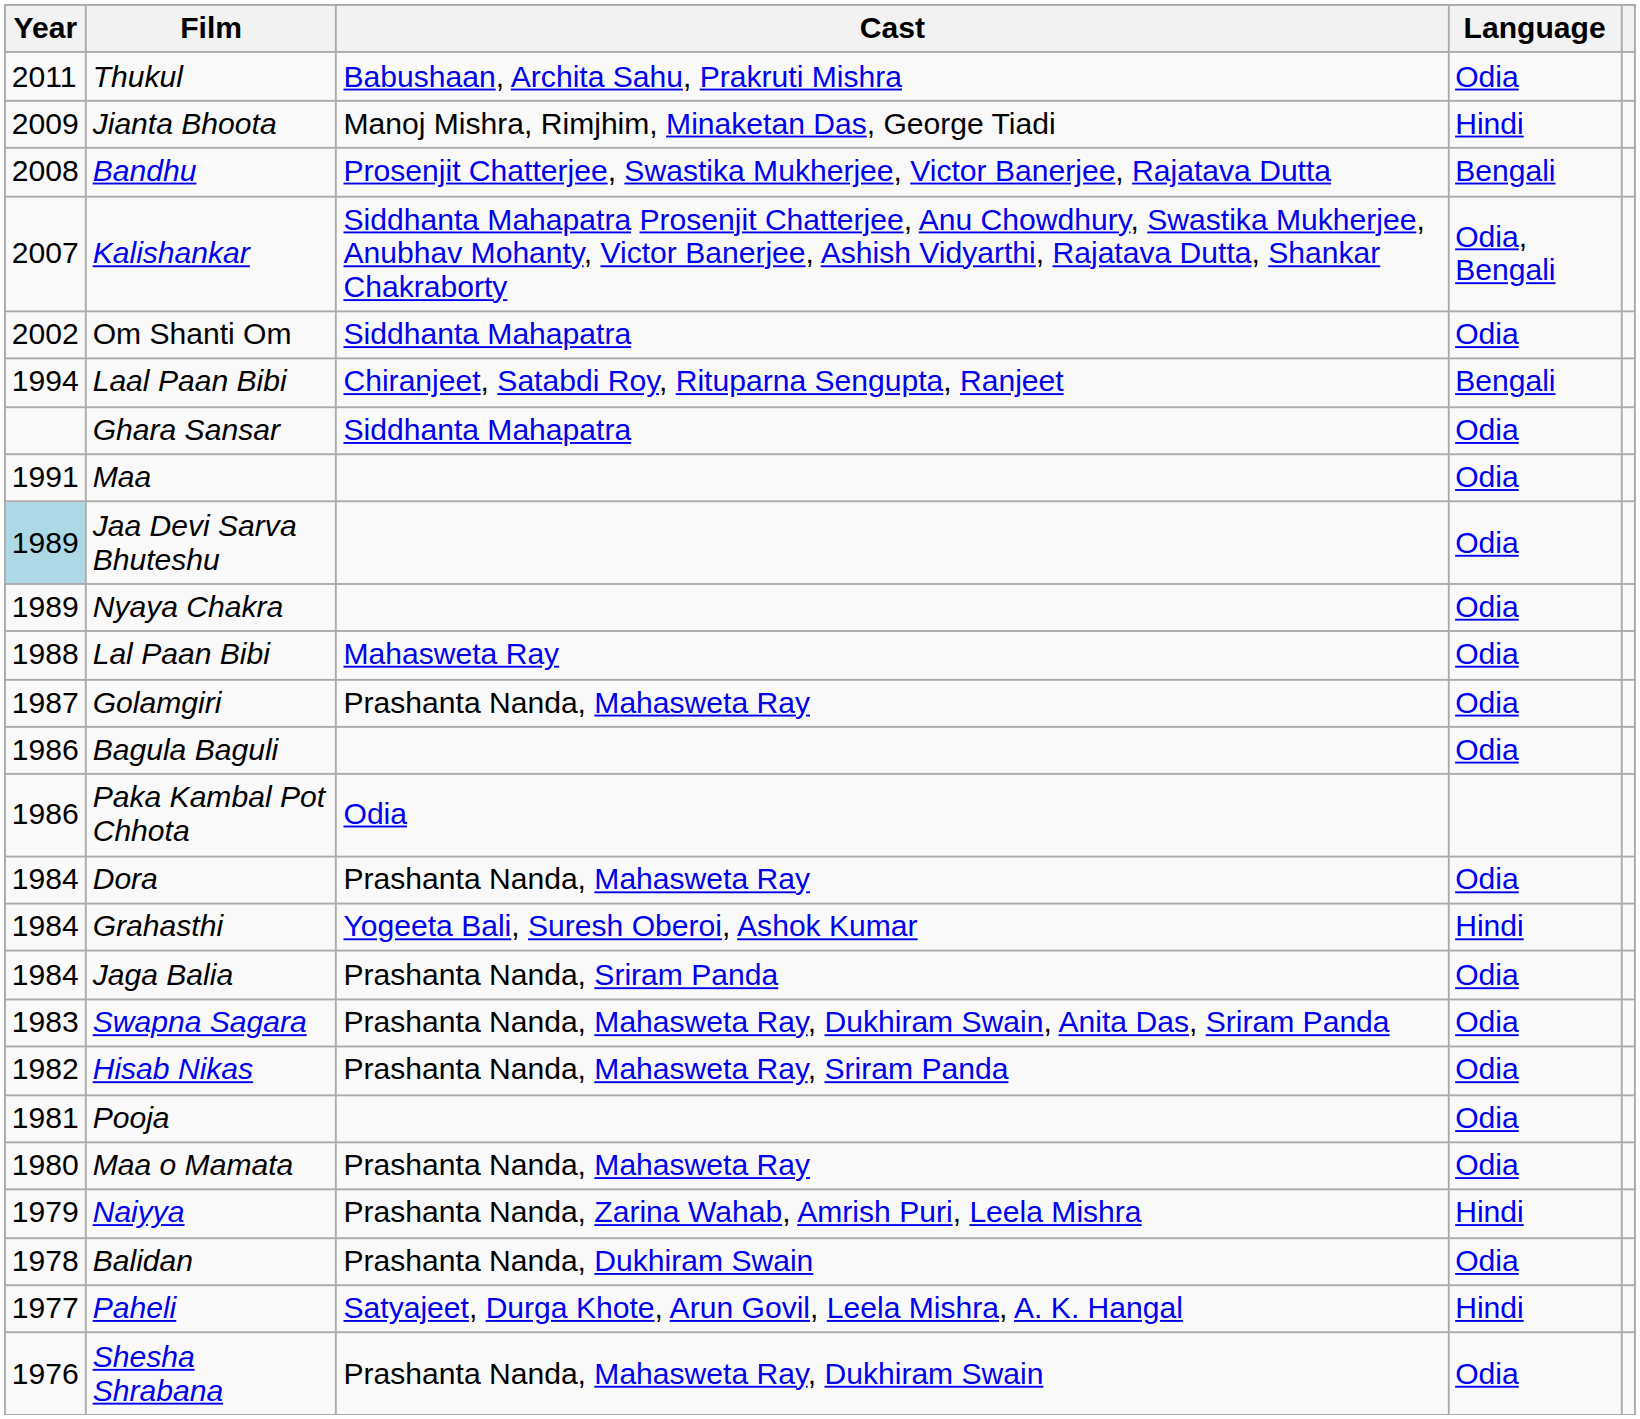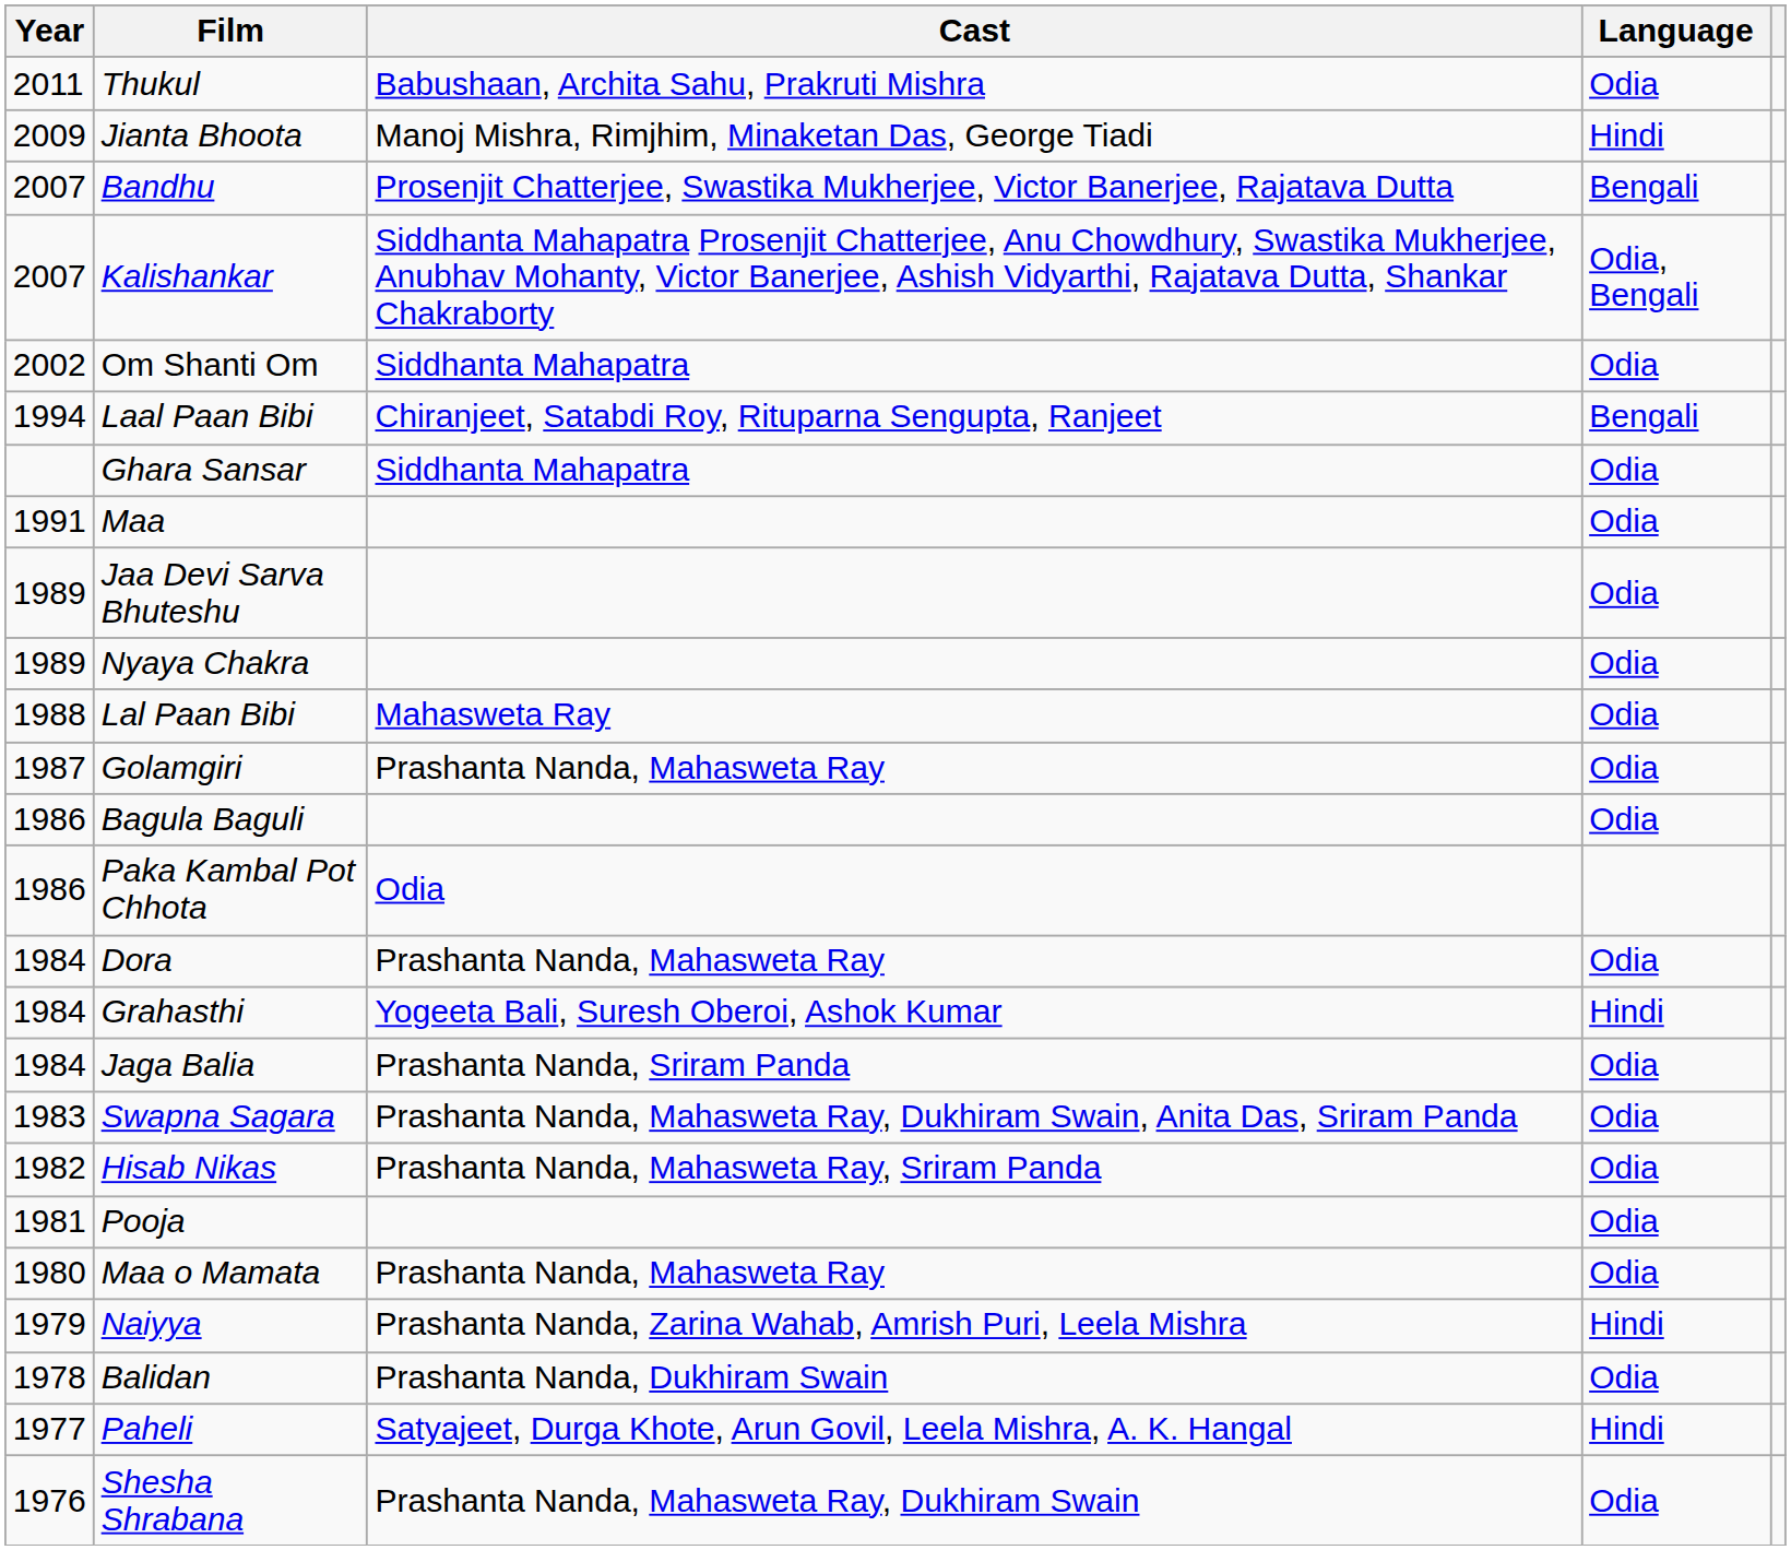Bandhu | Year: 2008 -> 2007
Jaa Devi Sarva Bhuteshu | Year: lightblue background -> no background
